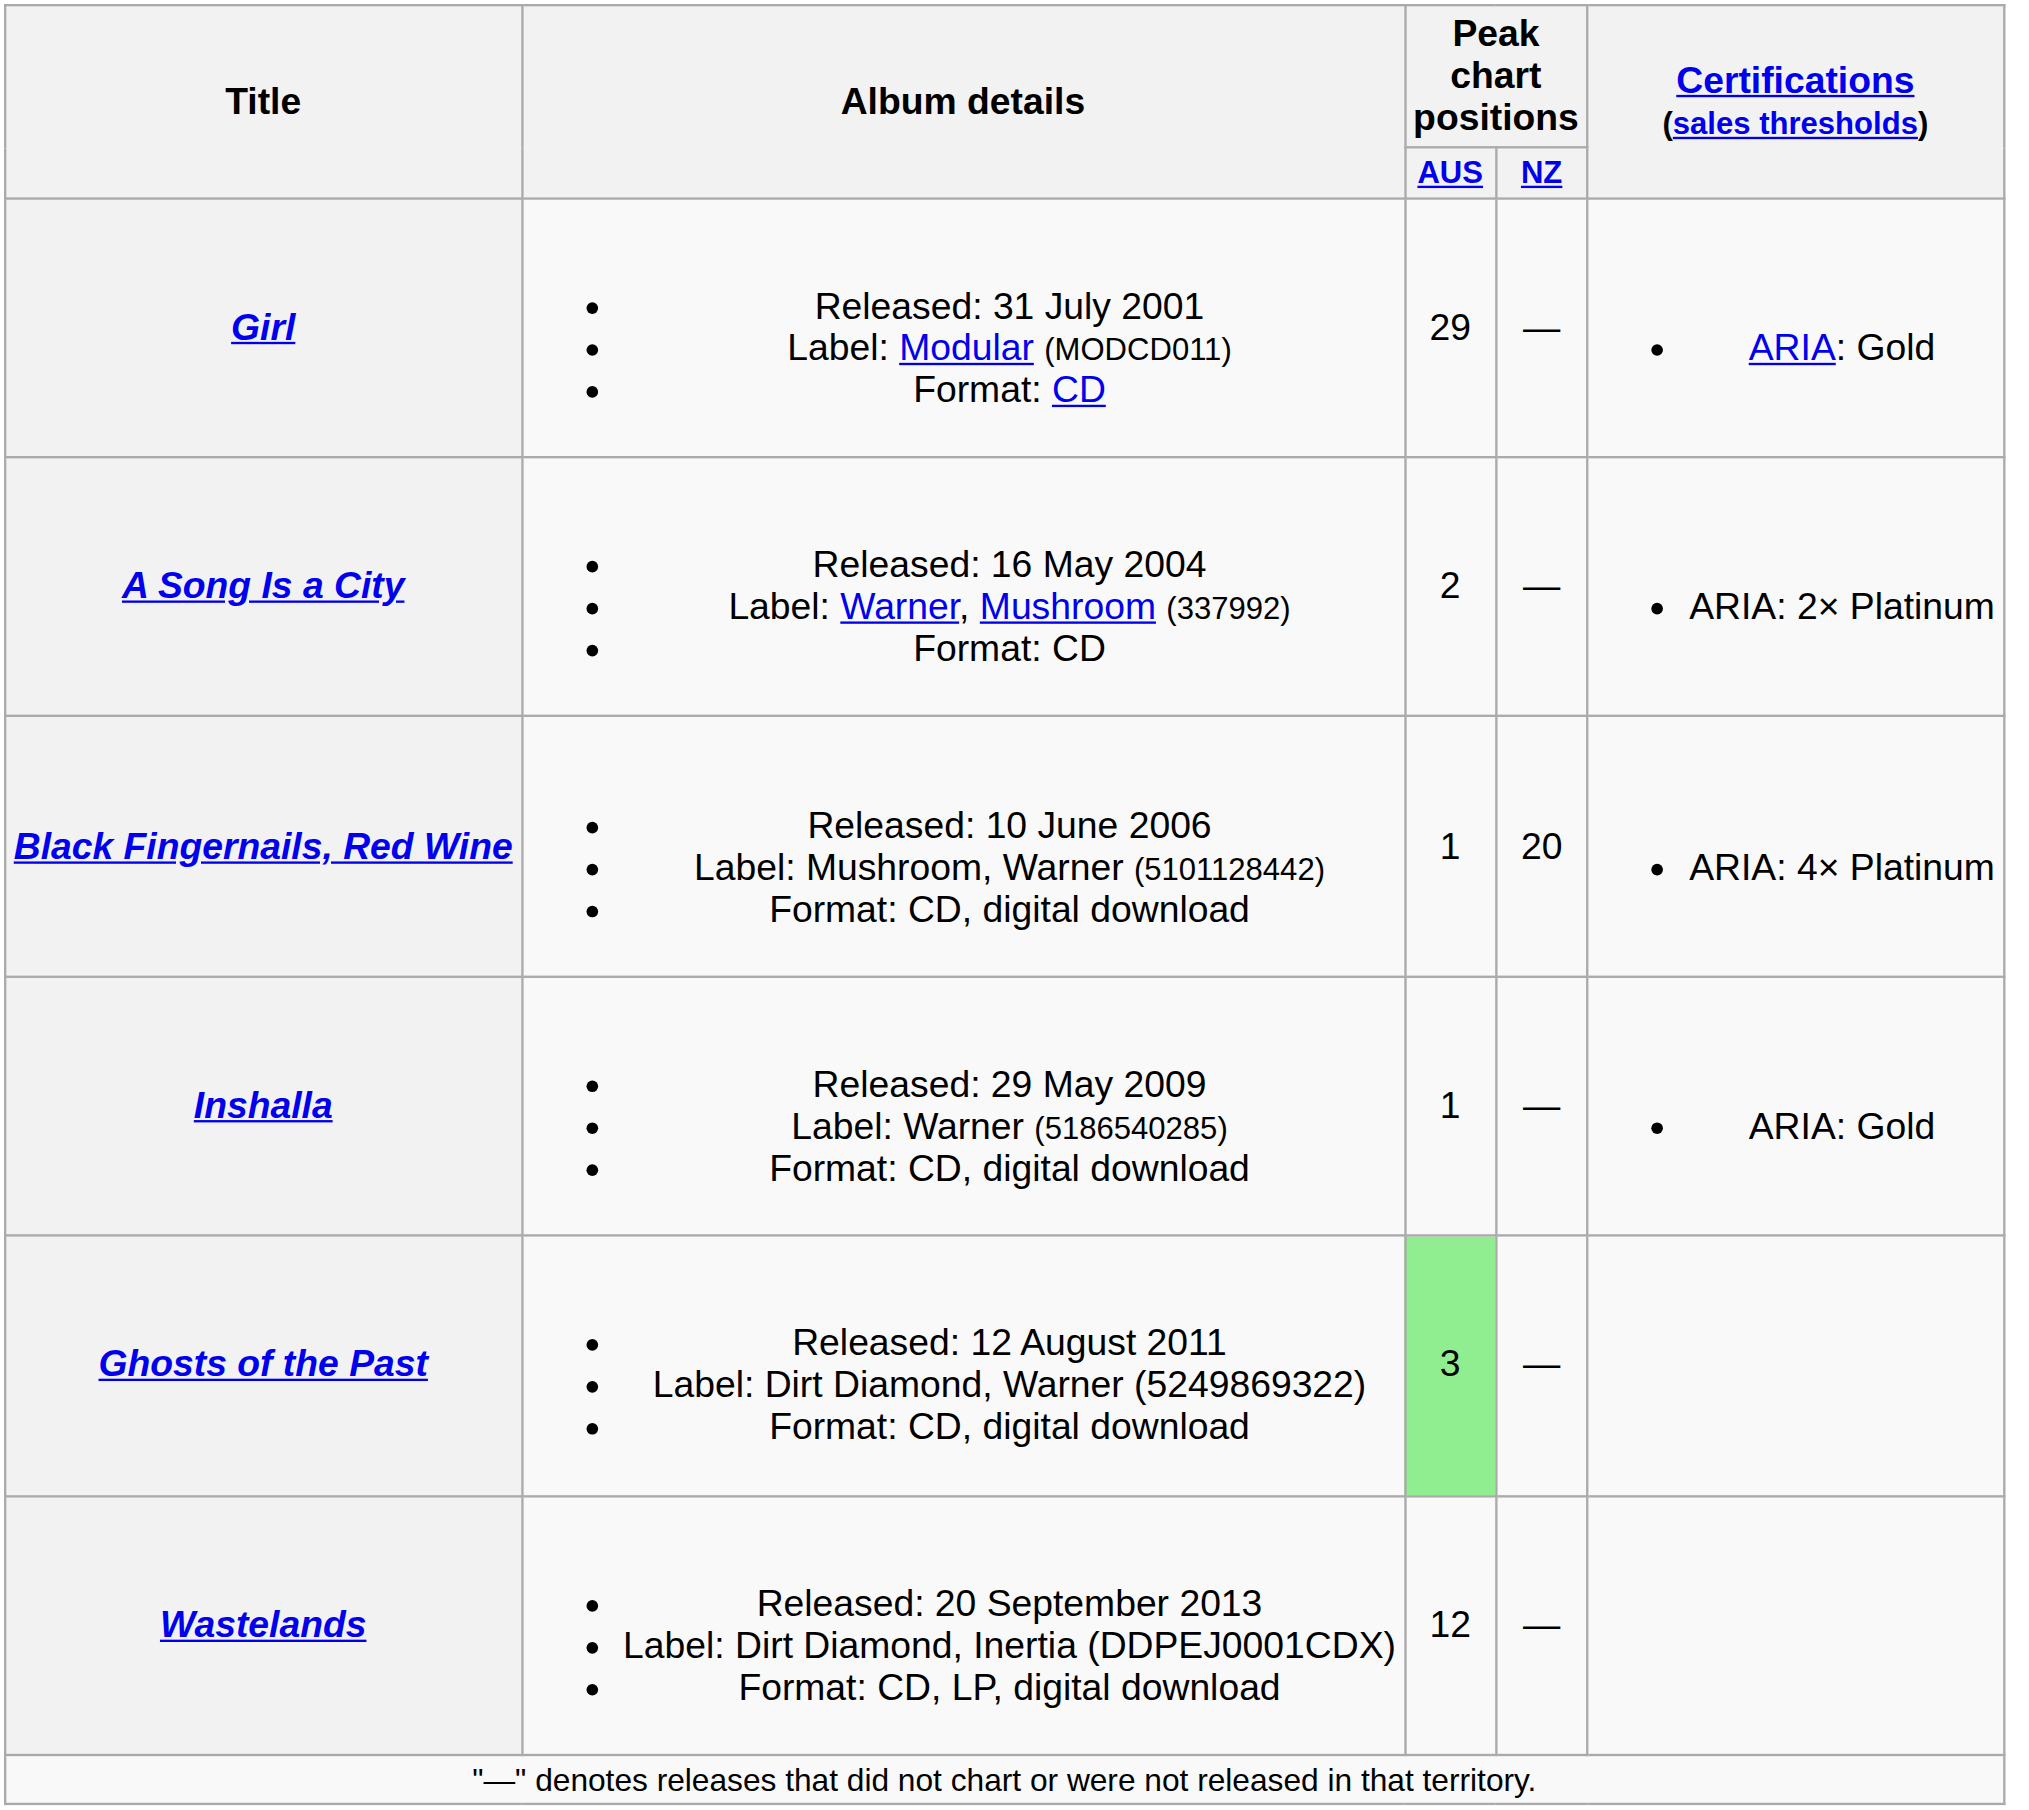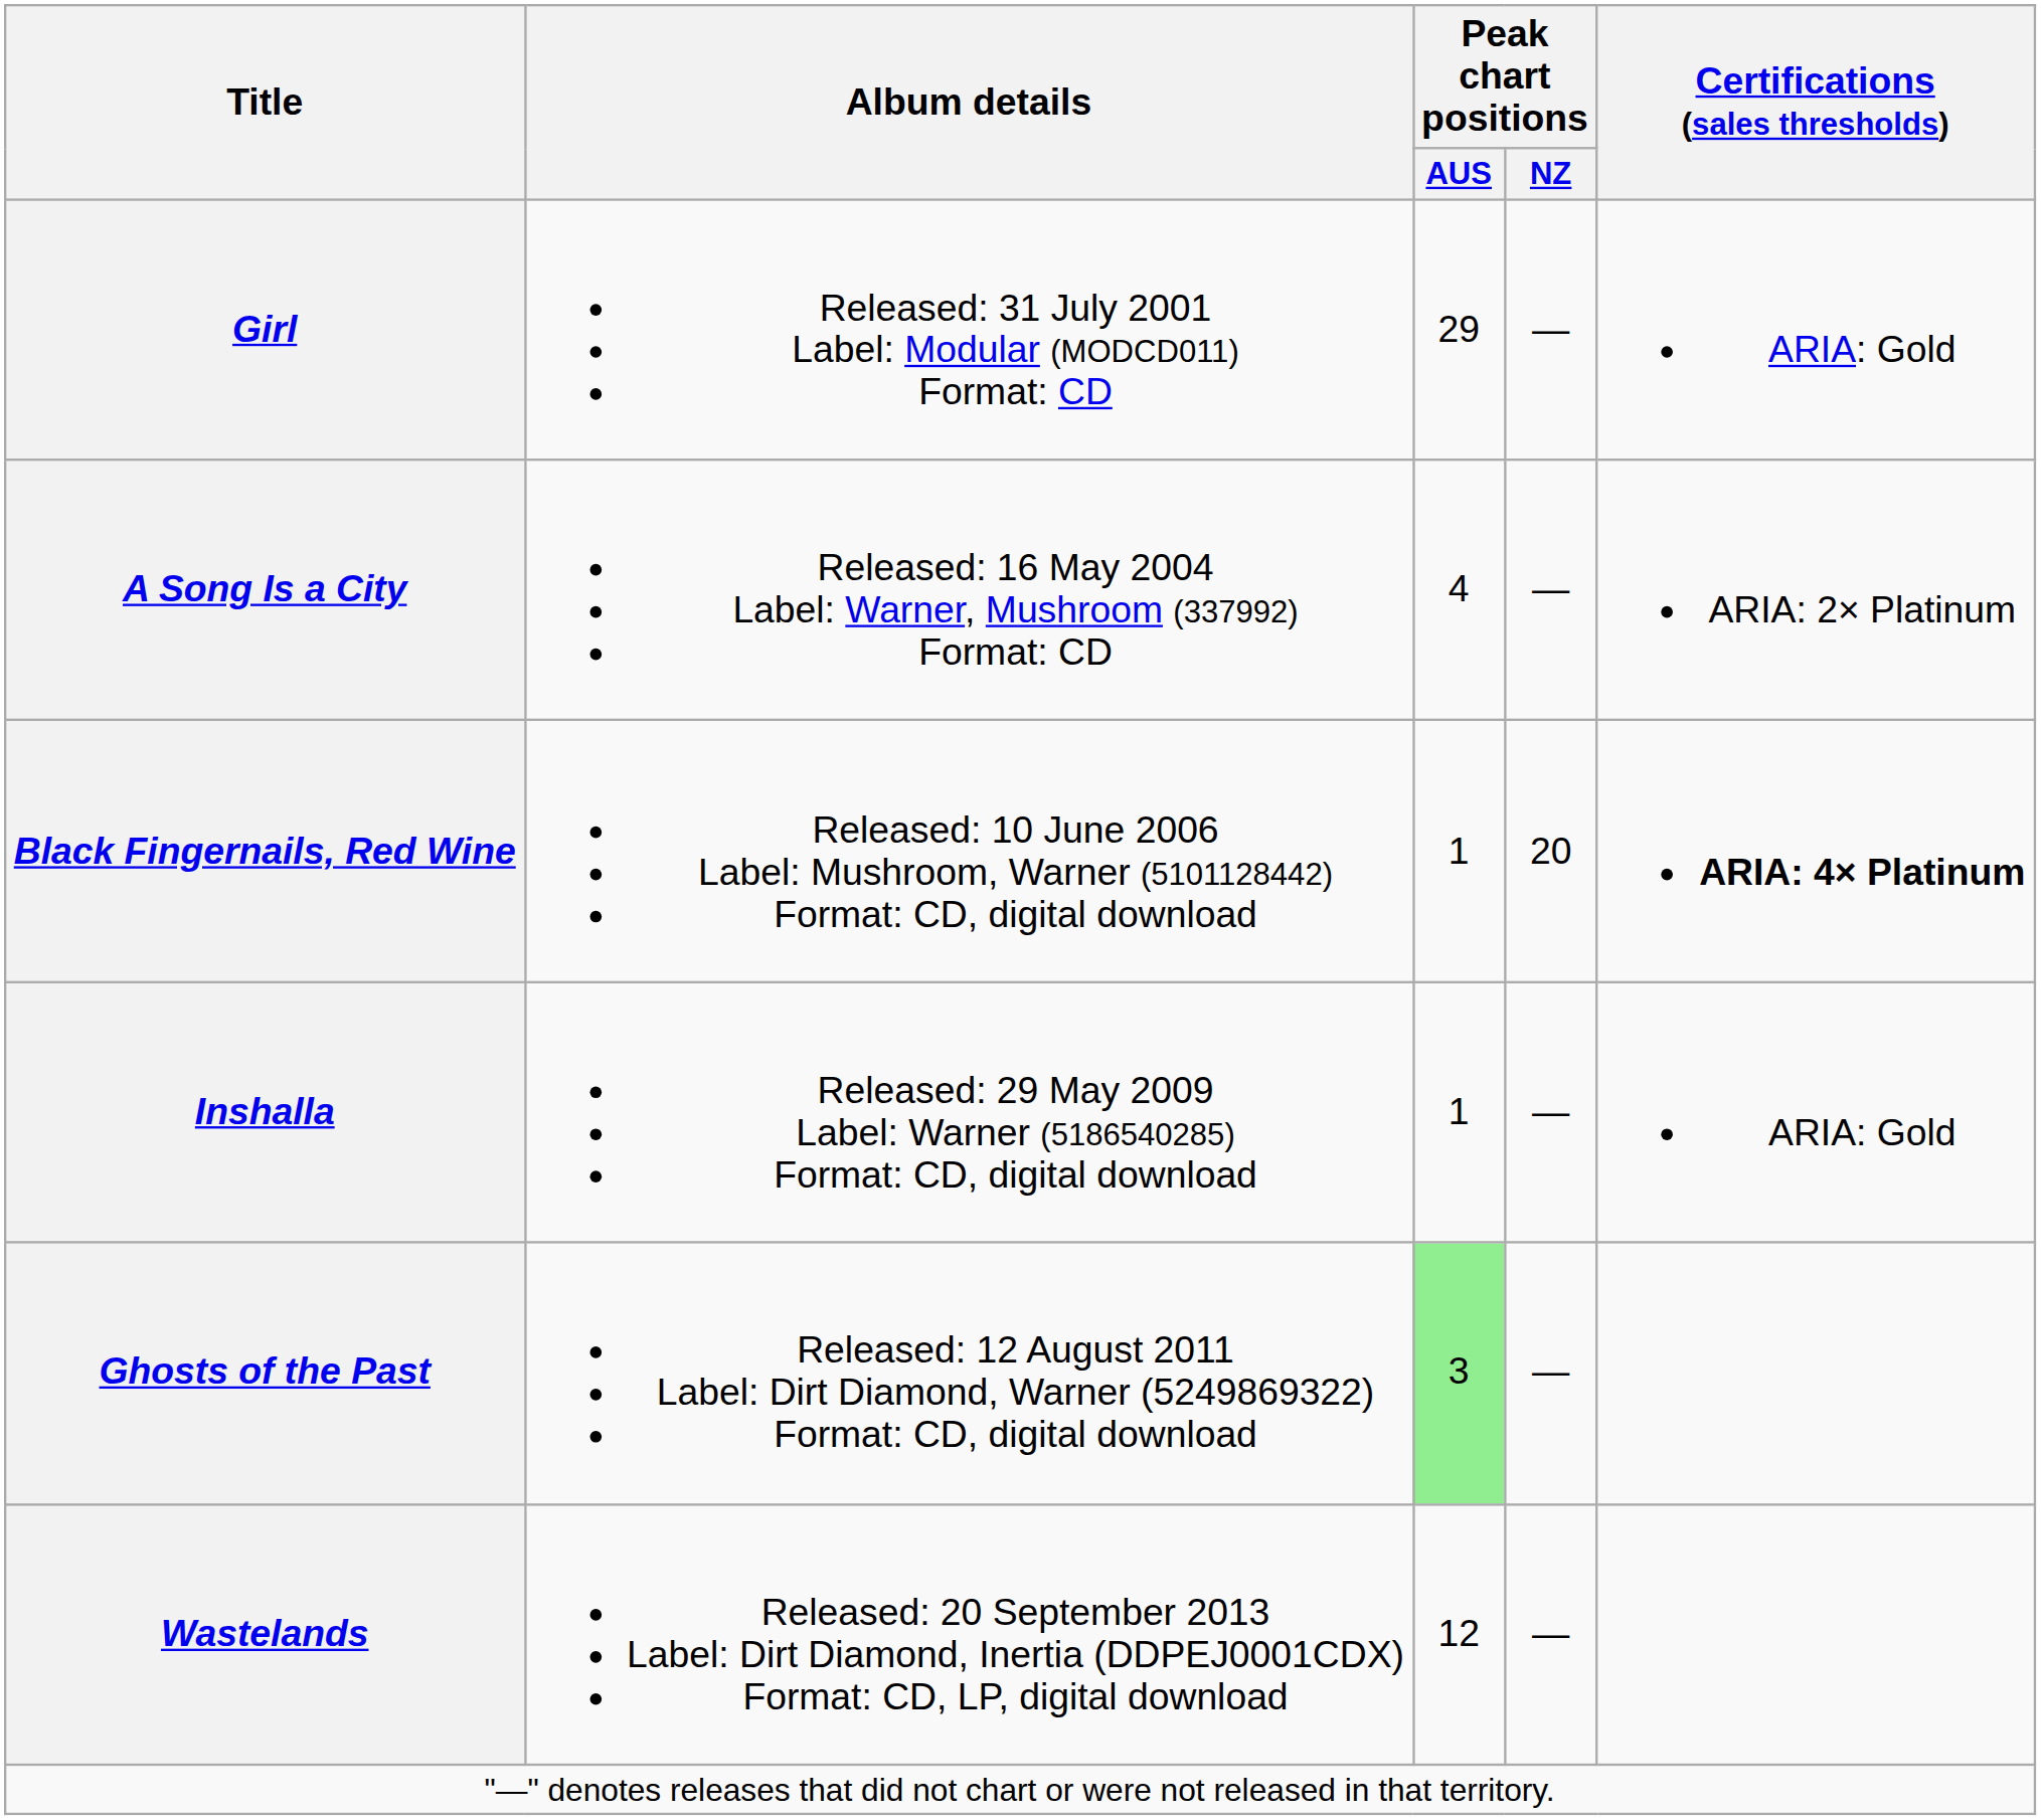A Song Is a City | Peak chart positions / AUS: 2 -> 4
Black Fingernails, Red Wine | Certifications (sales thresholds): normal -> bold
